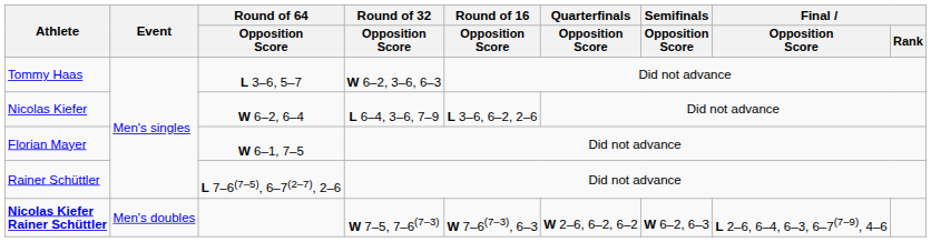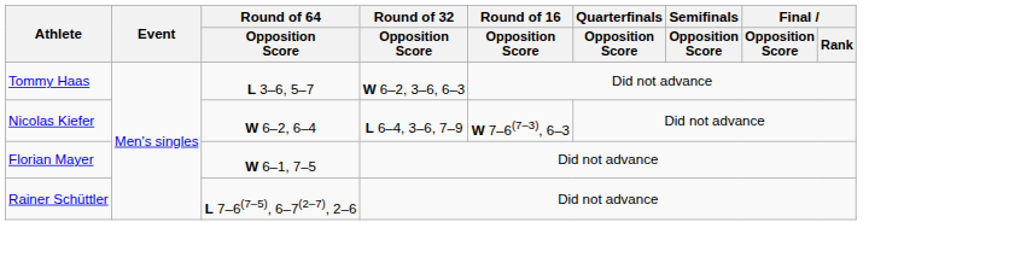Nicolas Kiefer | Round of 16 / Opposition Score: L 3–6, 6–2, 2–6 -> W 7–6(7–3), 6–3
- row: Nicolas Kiefer Rainer Schüttler | Men's doubles | W 7–5, 7–6(7–3) | W 7–6(7–3), 6–3 | W 2–6, 6–2, 6–2 | W 6–2, 6–3 | L 2–6, 6–4, 6–3, 6–7(7–9), 4–6
